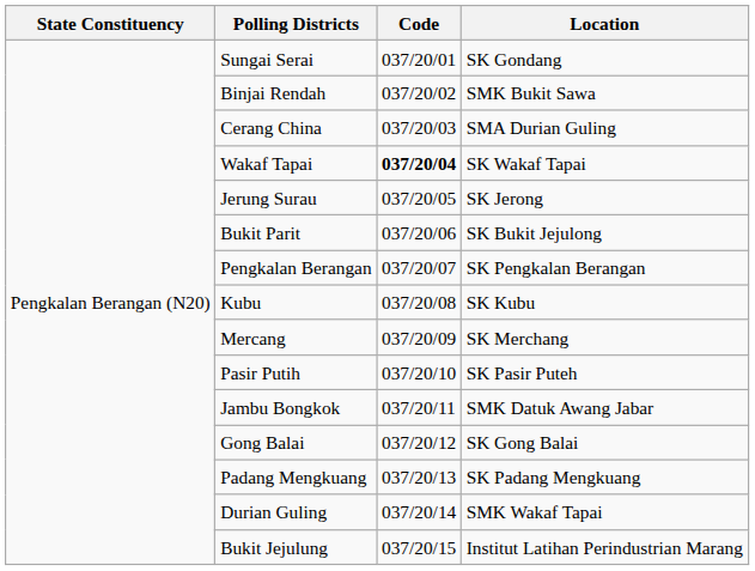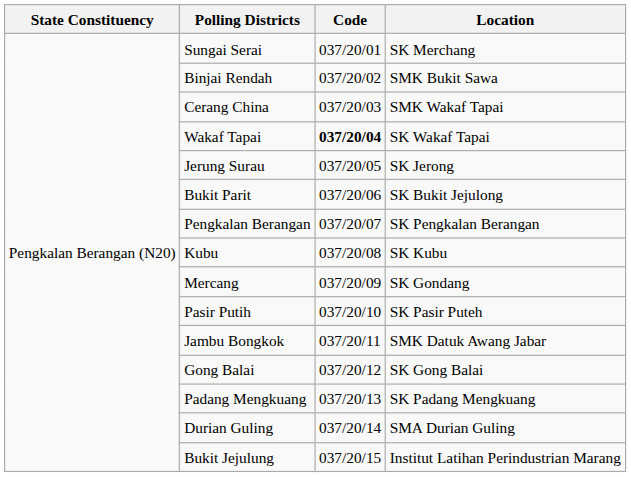Sungai Serai | Location: SK Gondang -> SK Merchang
Cerang China | Location: SMA Durian Guling -> SMK Wakaf Tapai
Mercang | Location: SK Merchang -> SK Gondang
Durian Guling | Location: SMK Wakaf Tapai -> SMA Durian Guling
